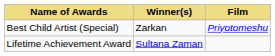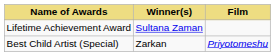rows swapped: Lifetime Achievement Award <-> Best Child Artist (Special)
